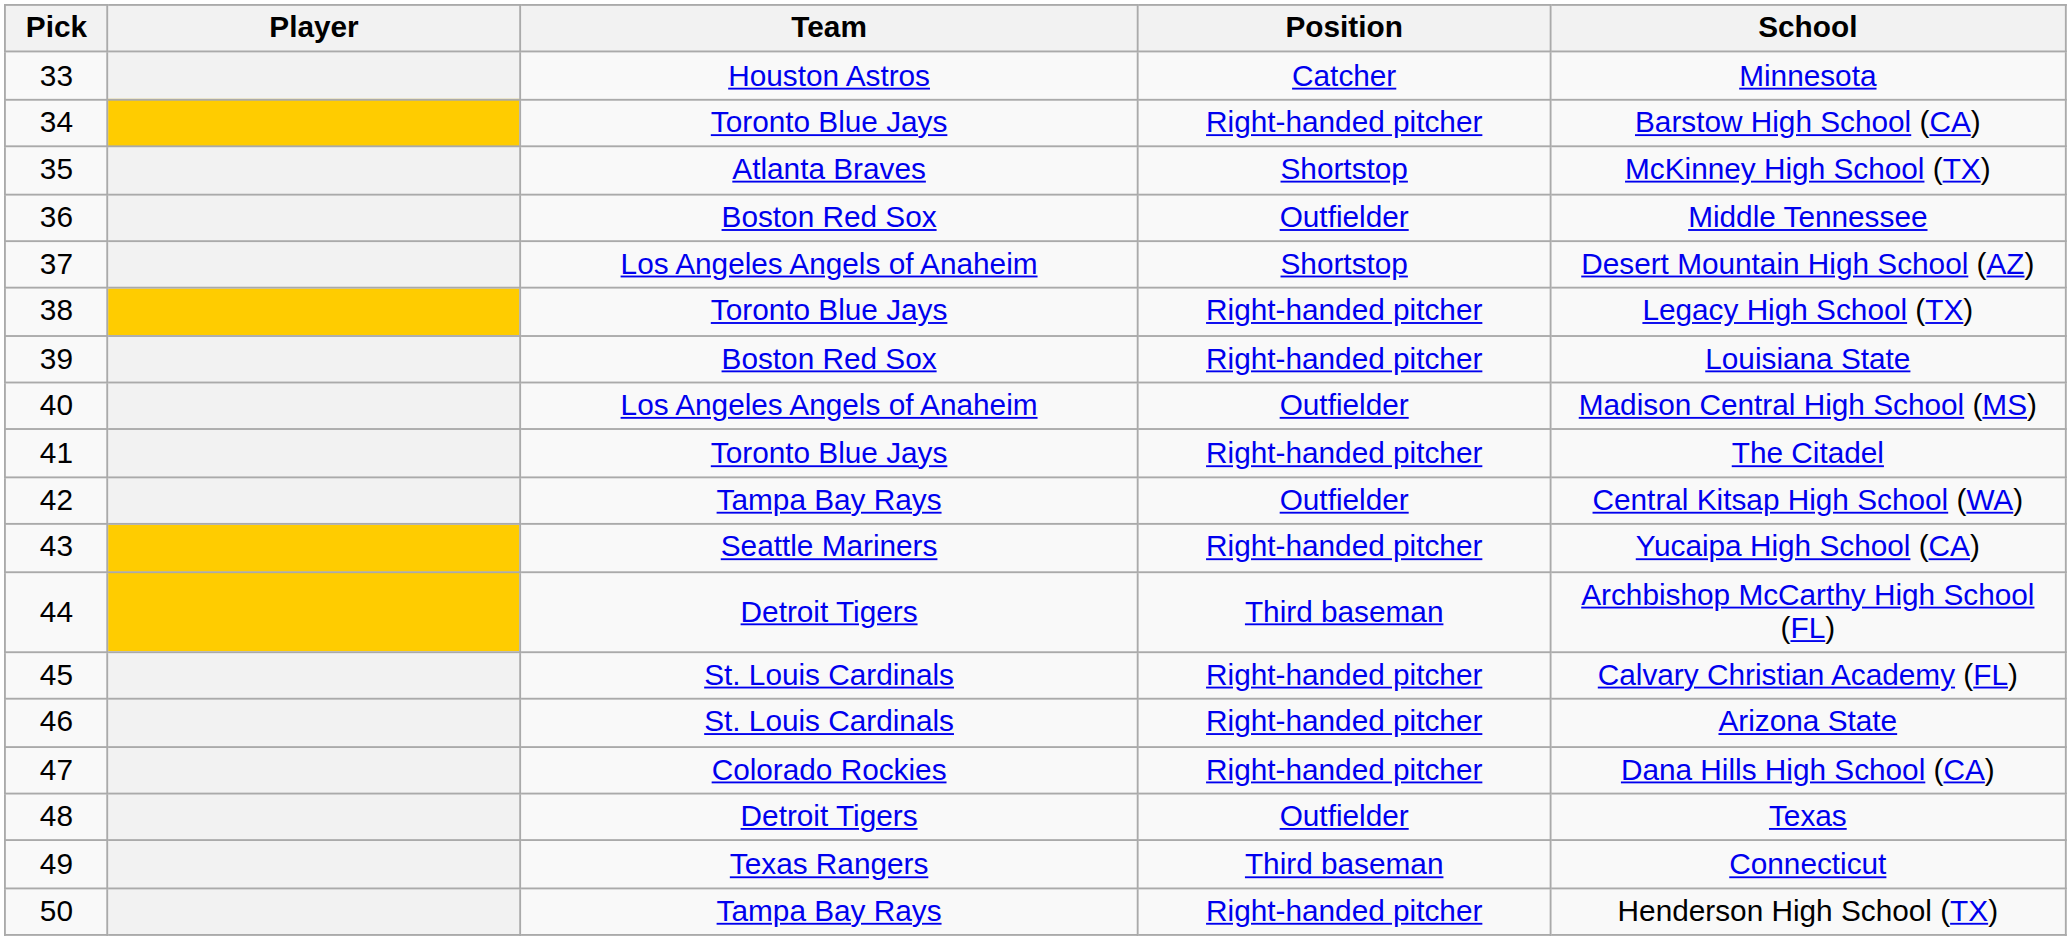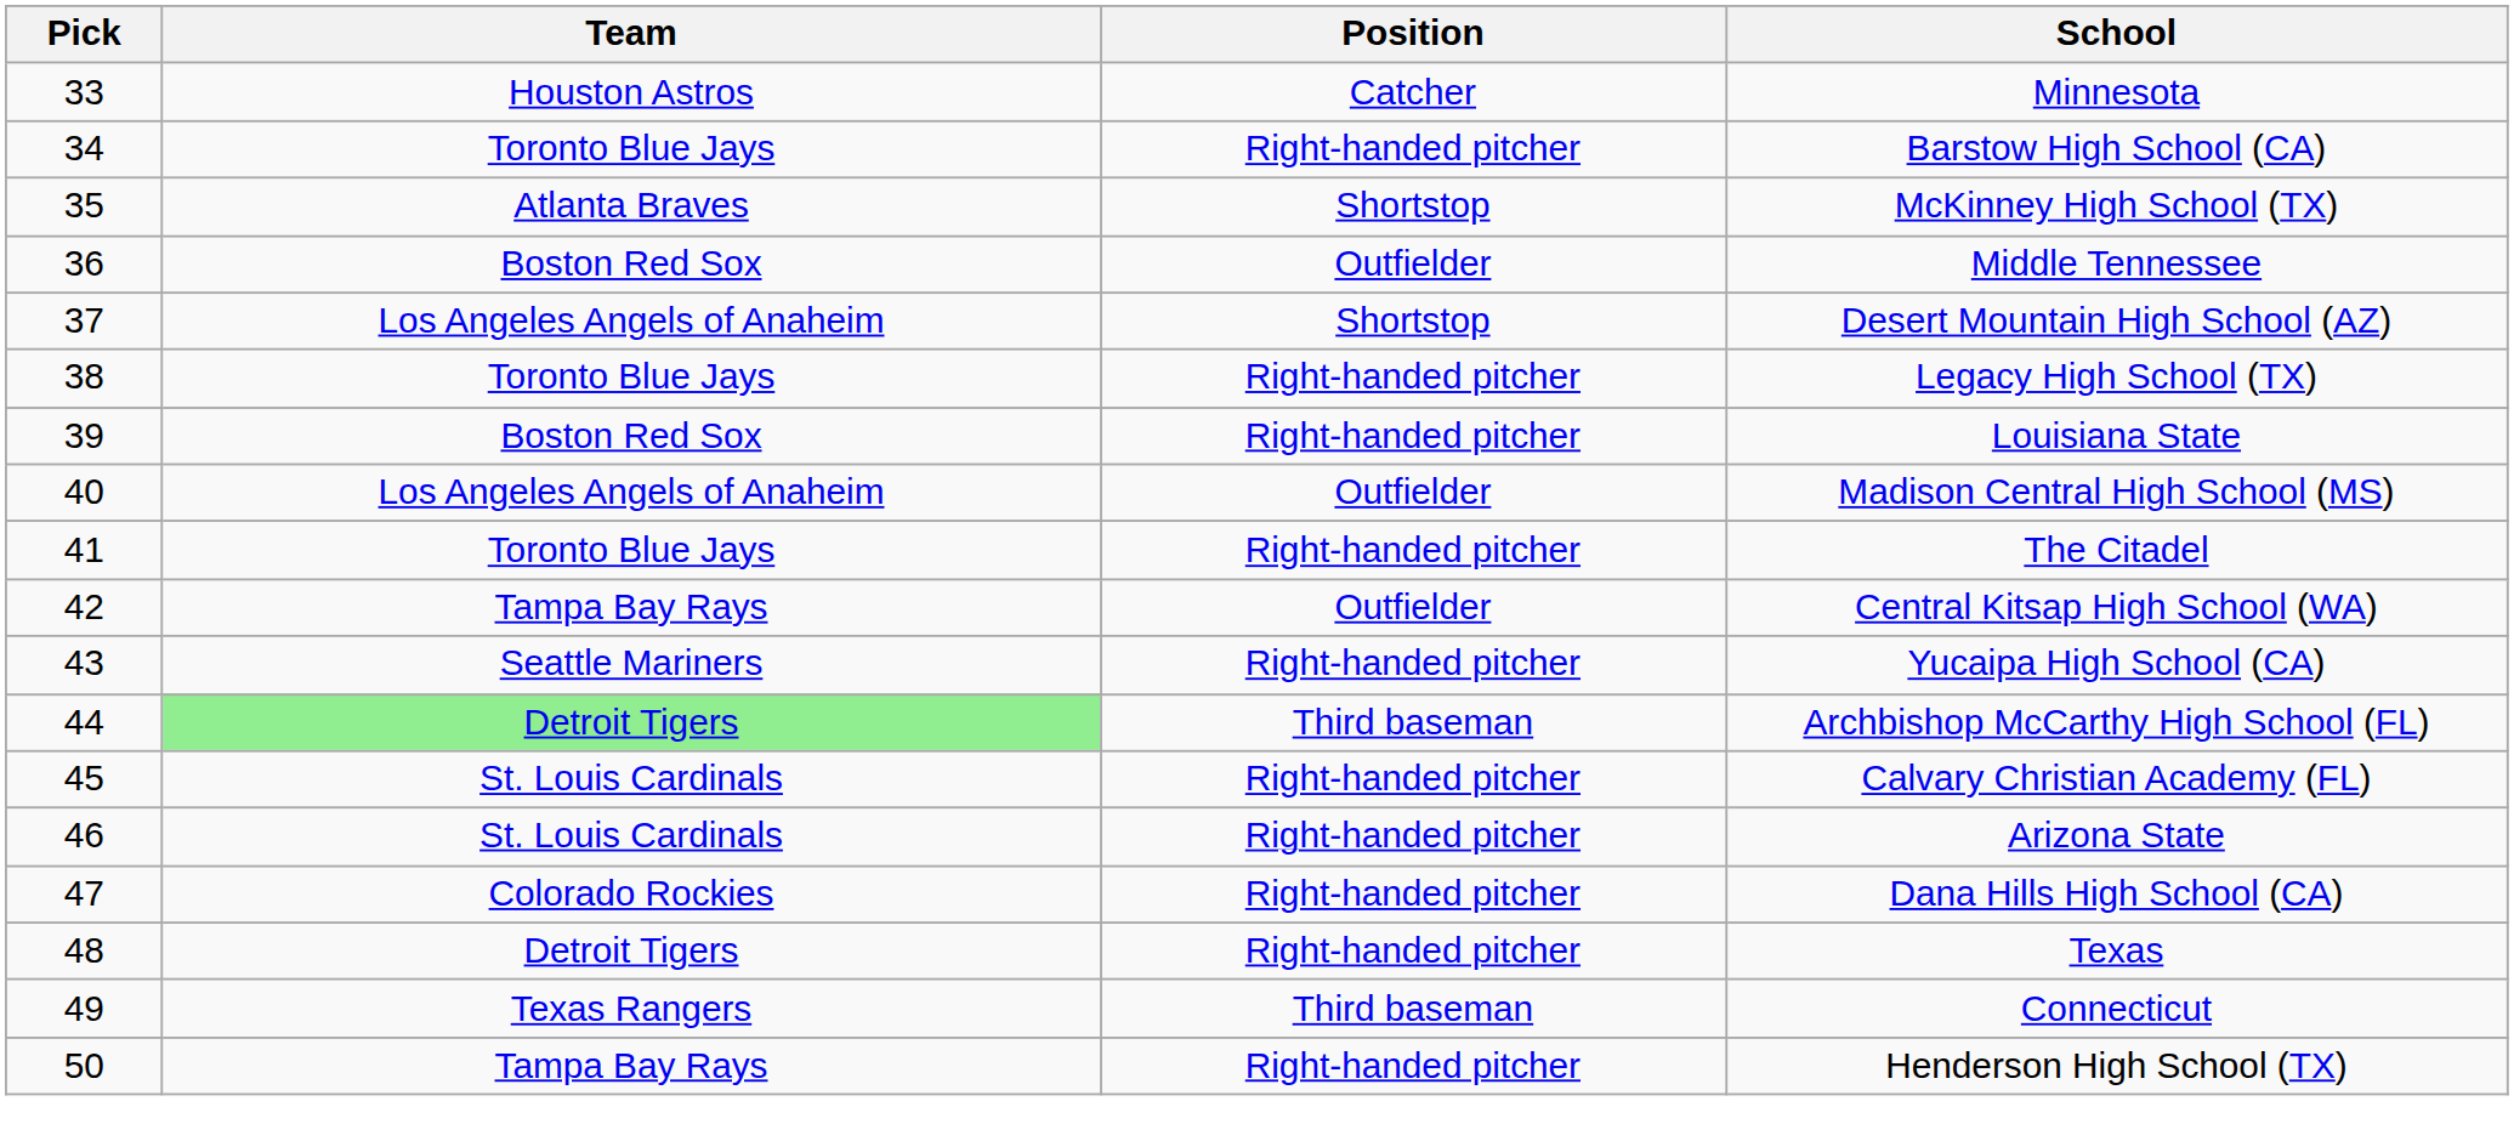- column: Player
44 | Team: no background -> lightgreen background
48 | Position: Outfielder -> Right-handed pitcher
